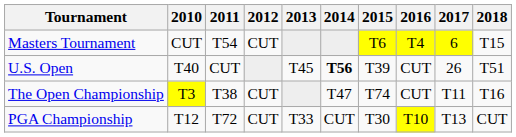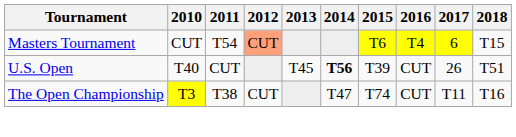Masters Tournament | 2012: no background -> lightsalmon background
- row: PGA Championship | T12 | T72 | CUT | T33 | CUT | T30 | T10 | T13 | CUT
